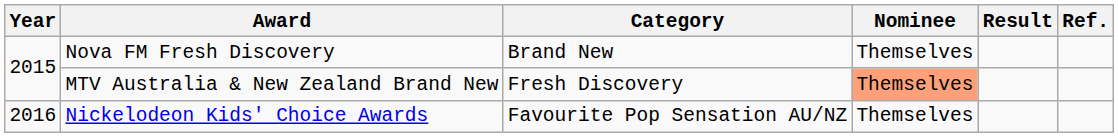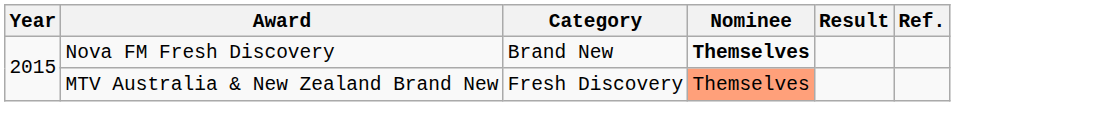Nova FM Fresh Discovery | Nominee: normal -> bold
- row: 2016 | Nickelodeon Kids' Choice Awards | Favourite Pop Sensation AU/NZ | Themselves
